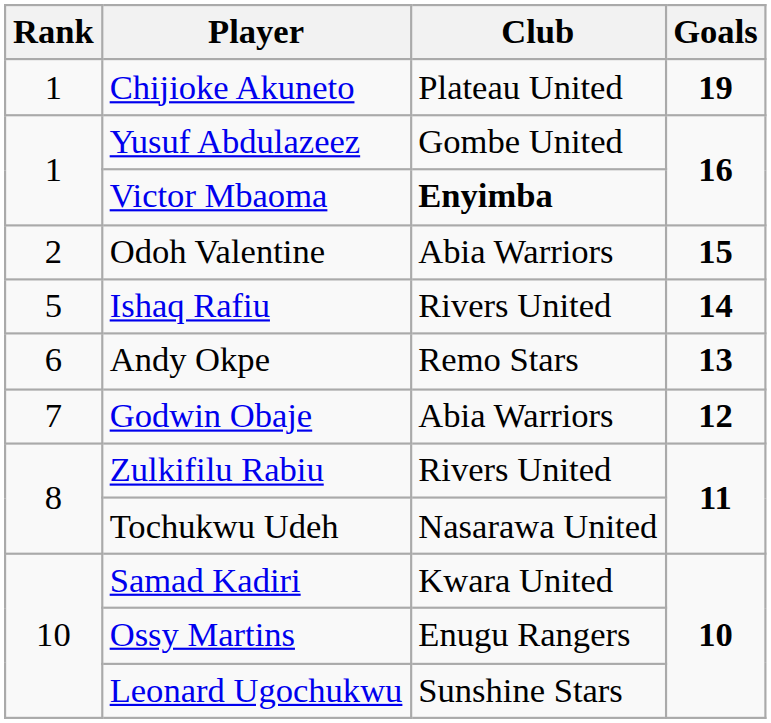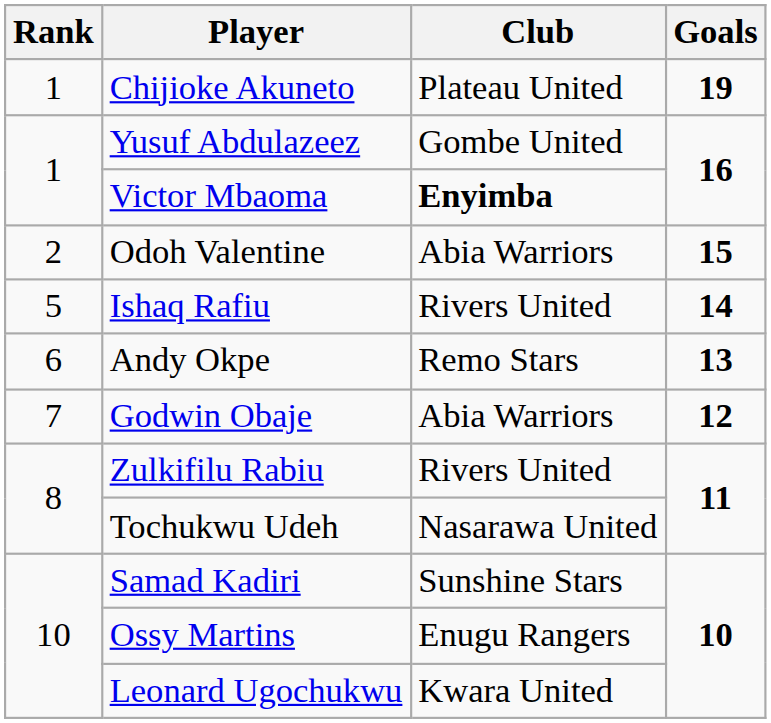Samad Kadiri | Club: Kwara United -> Sunshine Stars
Leonard Ugochukwu | Club: Sunshine Stars -> Kwara United
